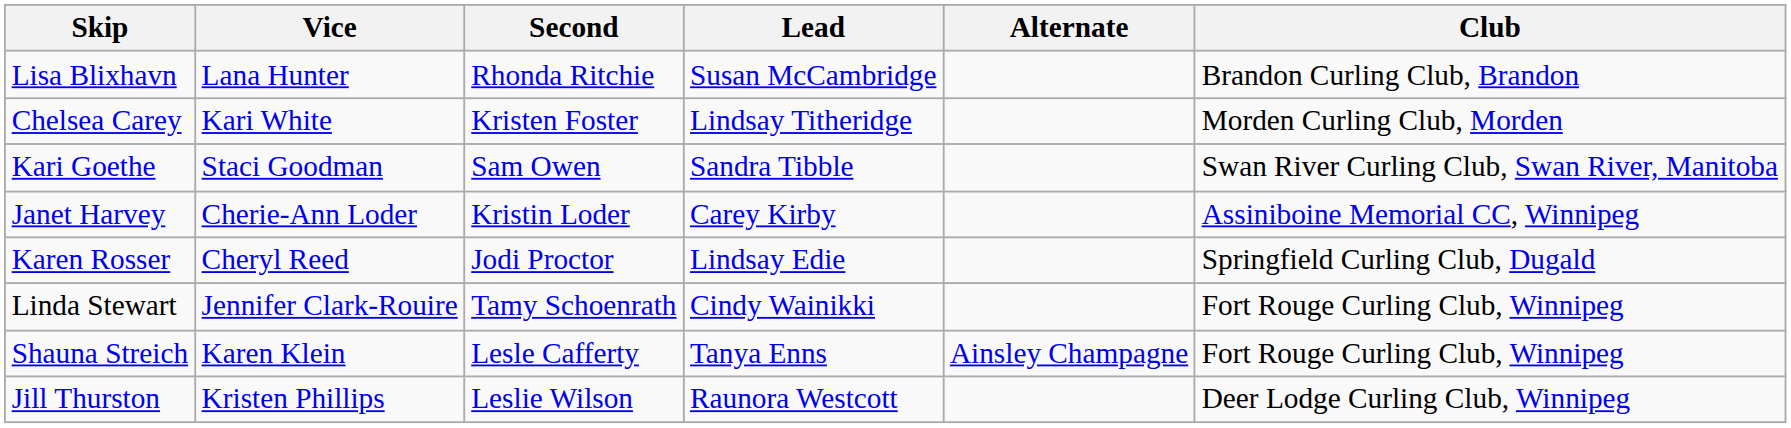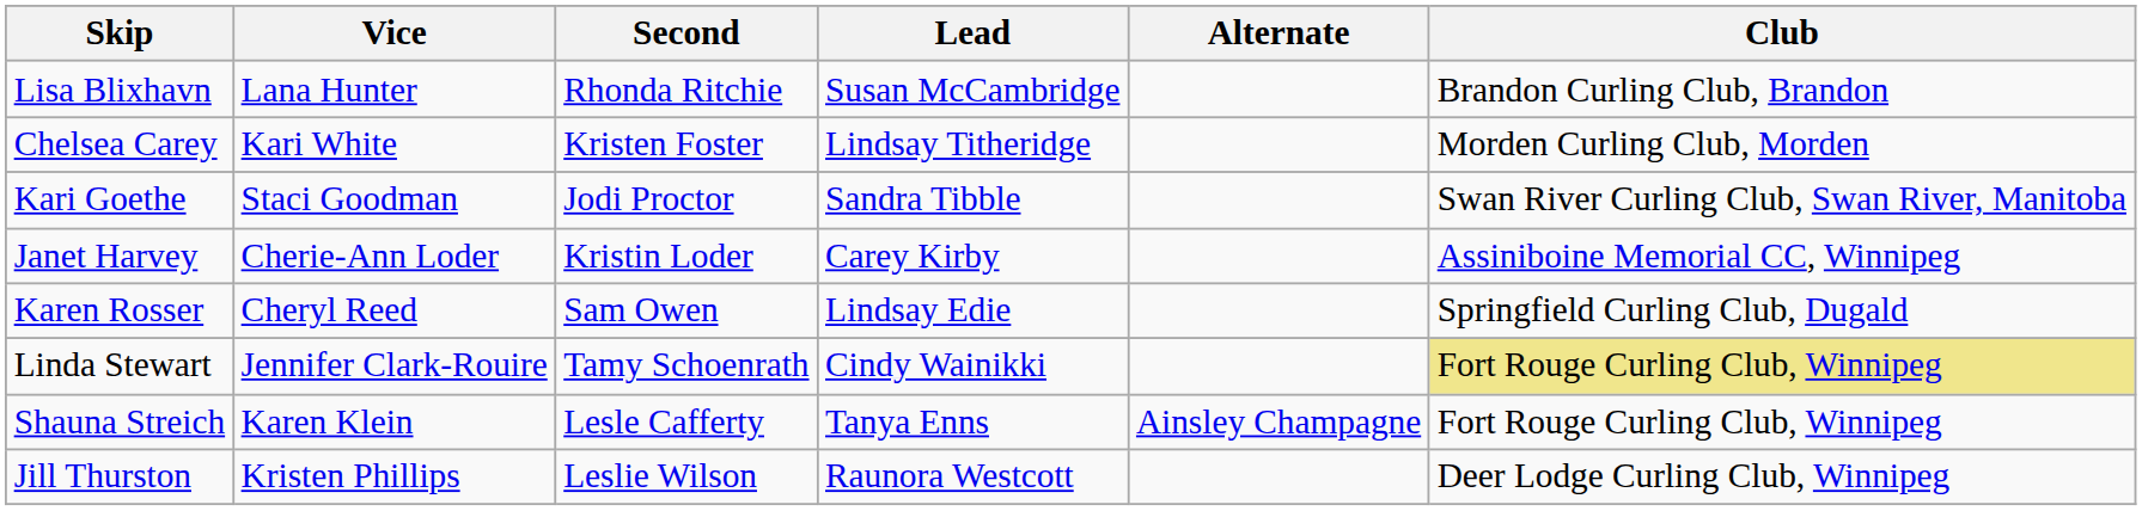Kari Goethe | Second: Sam Owen -> Jodi Proctor
Karen Rosser | Second: Jodi Proctor -> Sam Owen
Linda Stewart | Club: no background -> khaki background
